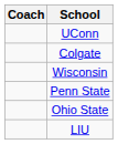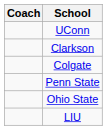+ row: Clarkson
- row: Wisconsin
